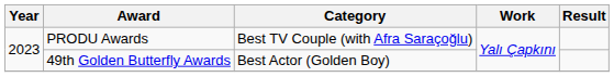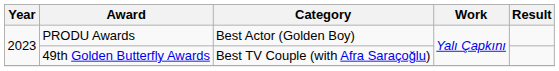PRODU Awards | Category: Best TV Couple (with Afra Saraçoğlu) -> Best Actor (Golden Boy)
49th Golden Butterfly Awards | Category: Best Actor (Golden Boy) -> Best TV Couple (with Afra Saraçoğlu)
